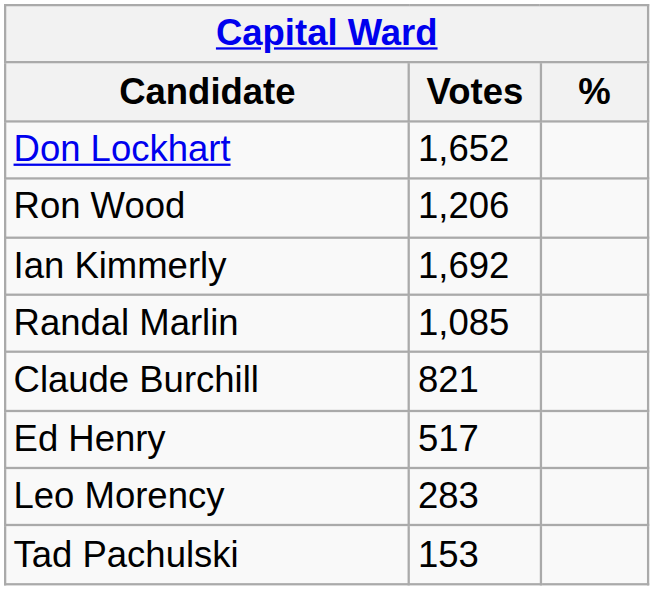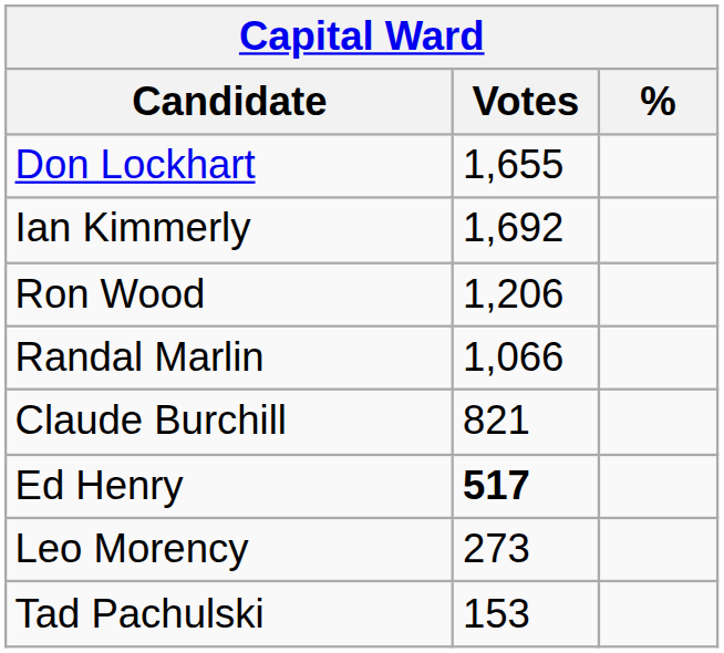Don Lockhart | Votes: 1,652 -> 1,655
rows swapped: Ron Wood <-> Ian Kimmerly
Randal Marlin | Votes: 1,085 -> 1,066
Ed Henry | Votes: normal -> bold
Leo Morency | Votes: 283 -> 273
